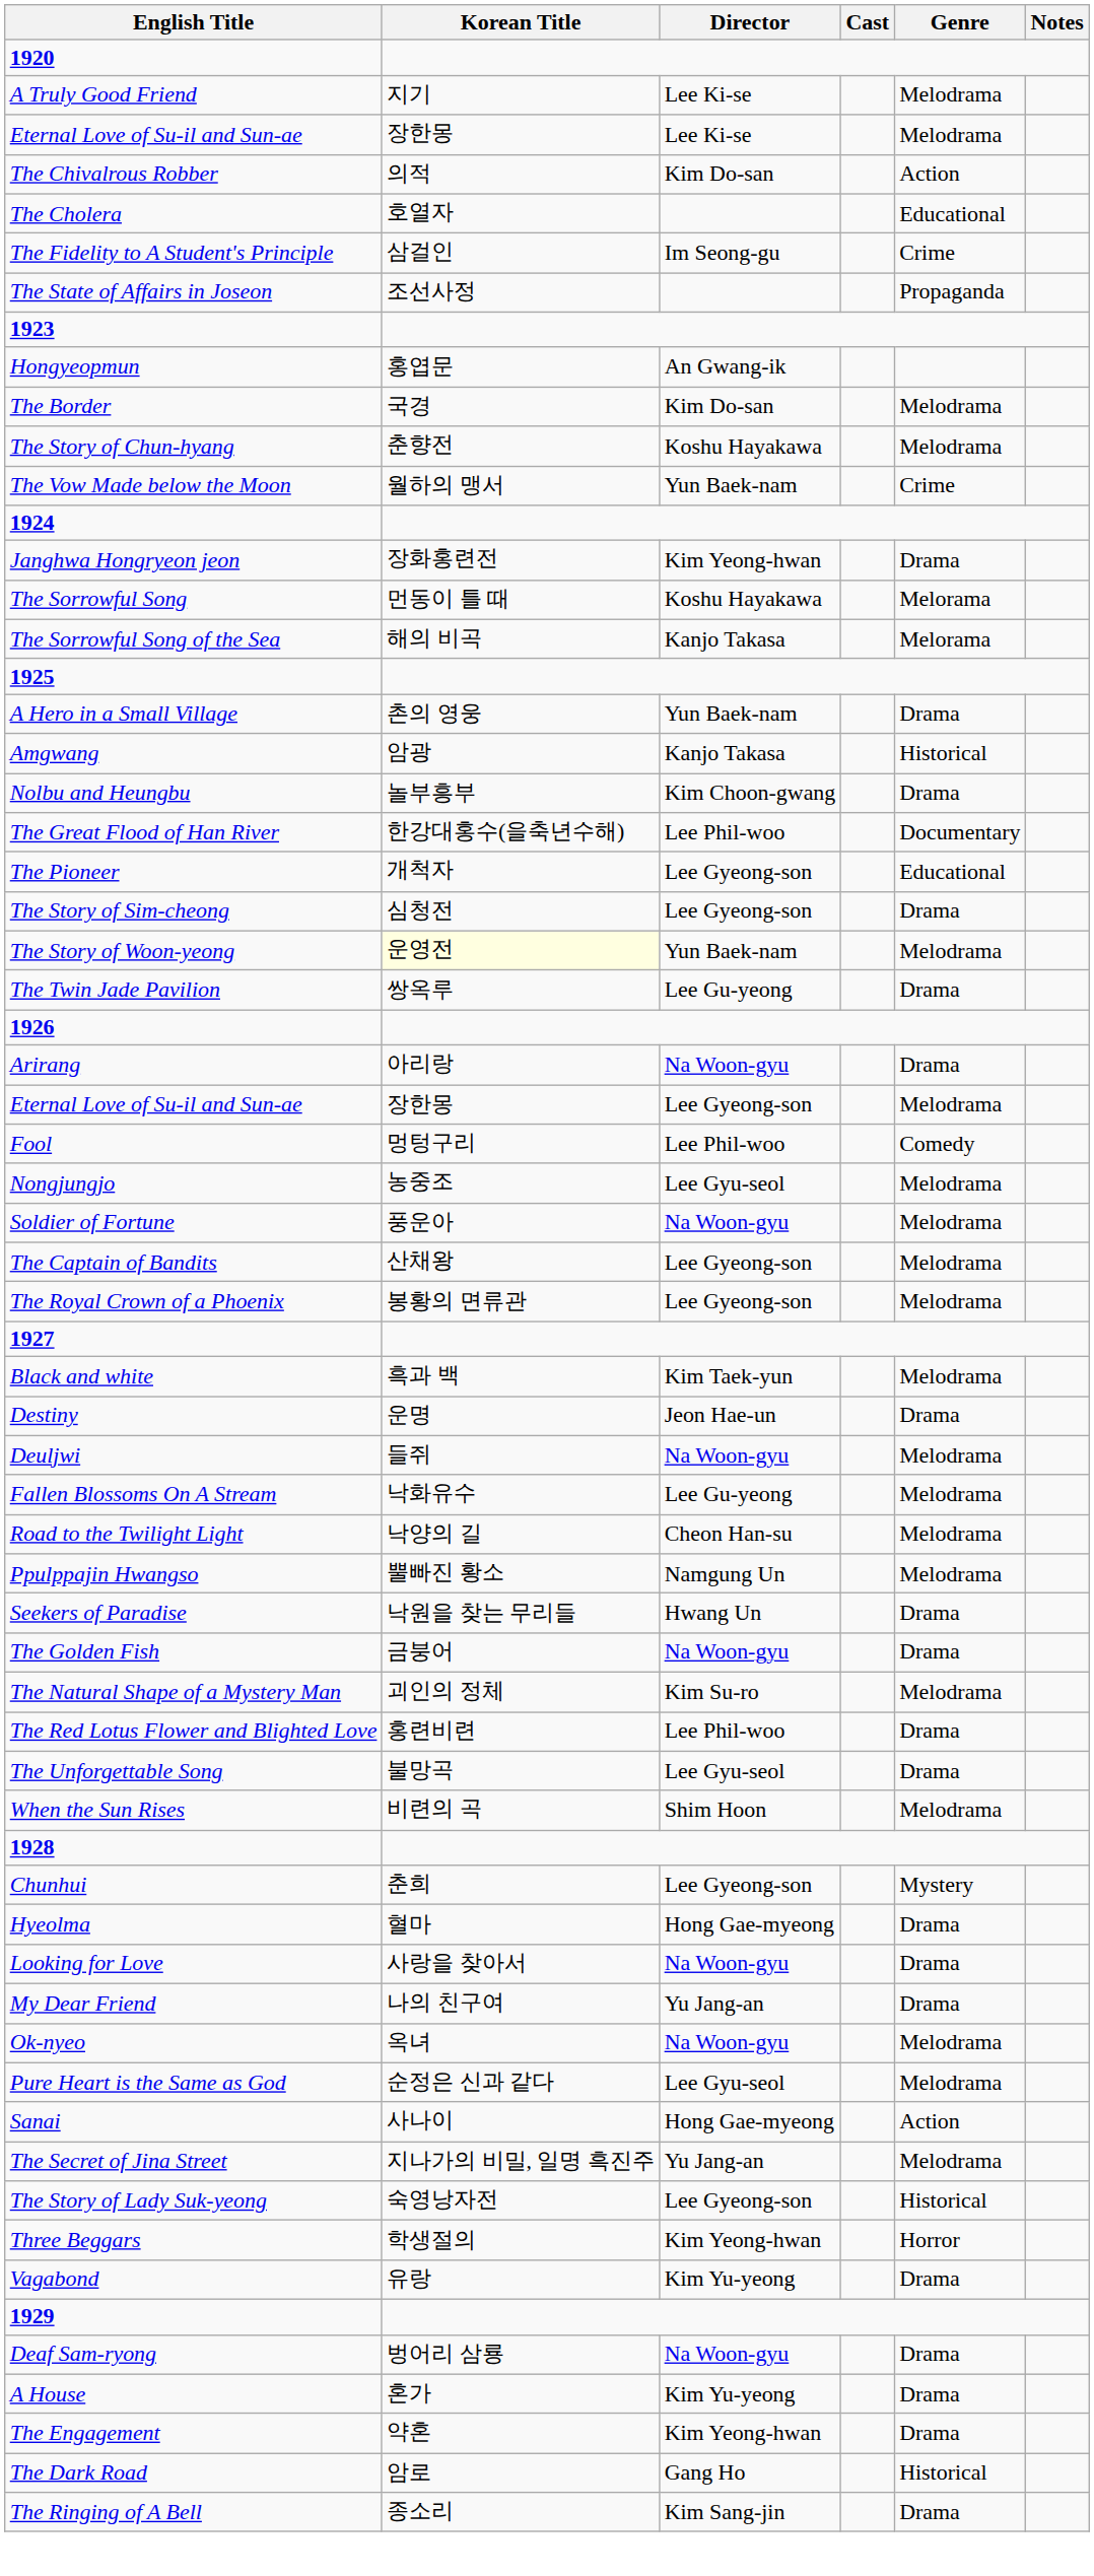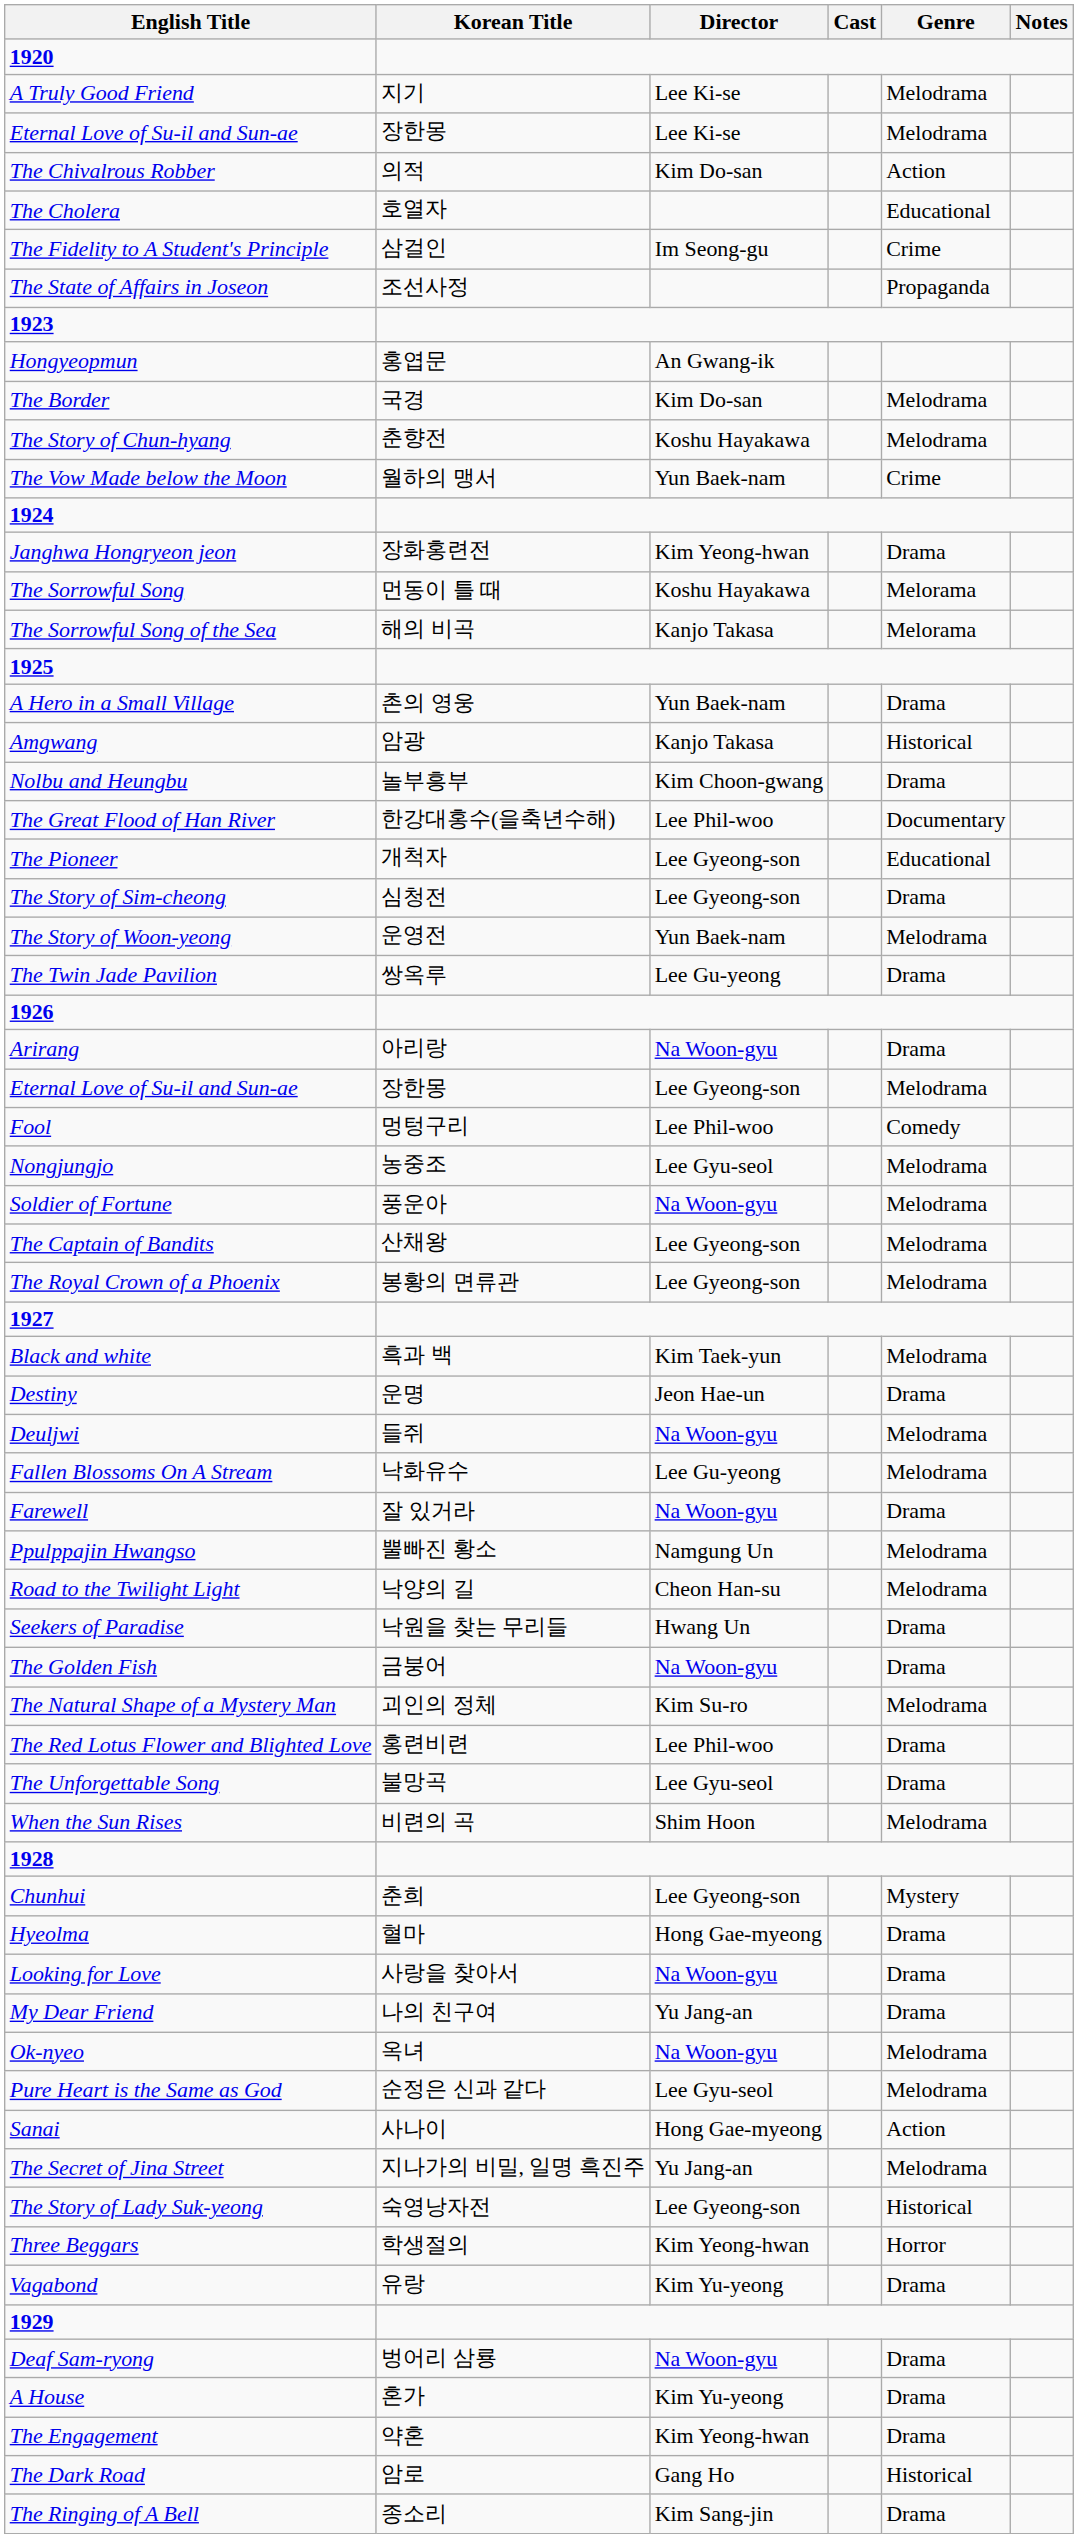The Story of Woon-yeong | Korean Title: lightyellow background -> no background
+ row: Farewell | 잘 있거라 | Na Woon-gyu | Drama
rows swapped: Ppulppajin Hwangso <-> Road to the Twilight Light
